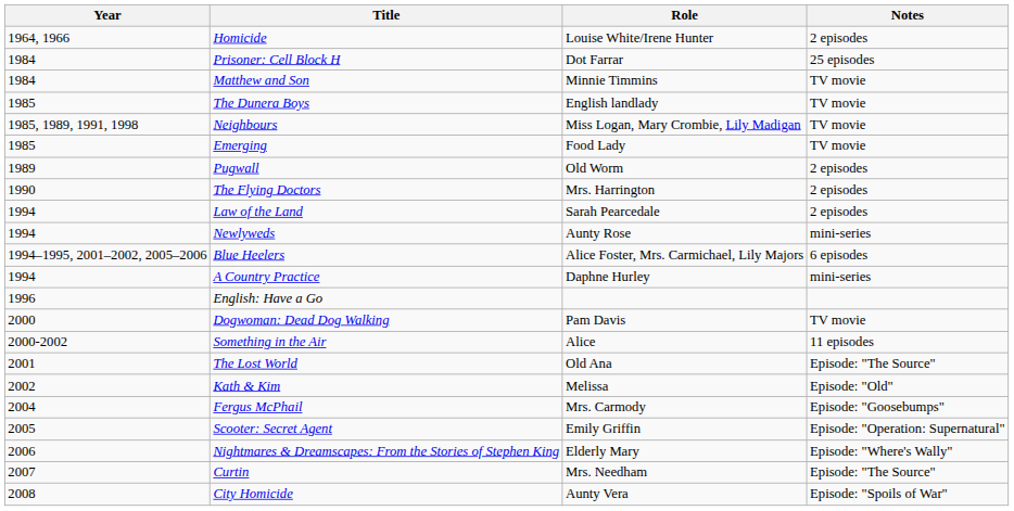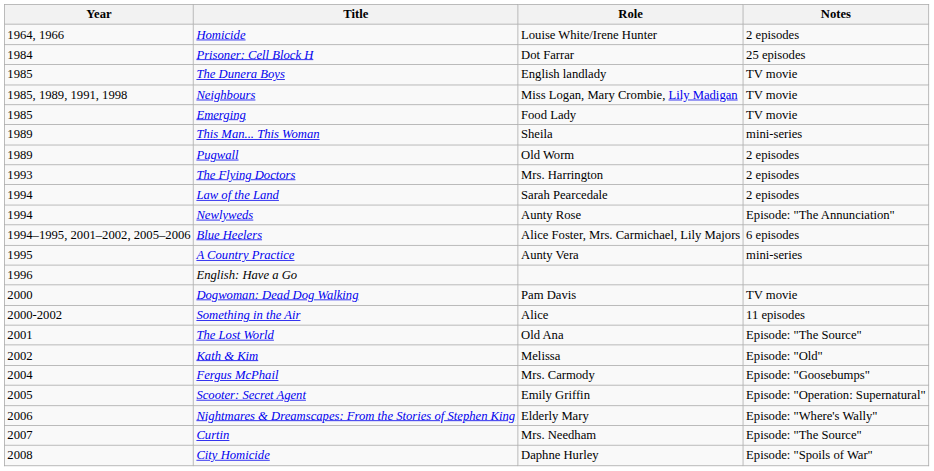- row: 1984 | Matthew and Son | Minnie Timmins | TV movie
+ row: 1989 | This Man... This Woman | Sheila | mini-series
The Flying Doctors | Year: 1990 -> 1993
Newlyweds | Notes: mini-series -> Episode: "The Annunciation"
A Country Practice | Year: 1994 -> 1995
A Country Practice | Role: Daphne Hurley -> Aunty Vera
City Homicide | Role: Aunty Vera -> Daphne Hurley
